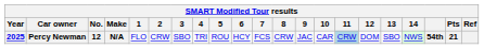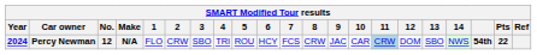Percy Newman | Year: 2025 -> 2024
Percy Newman | Pts: 21 -> 22
